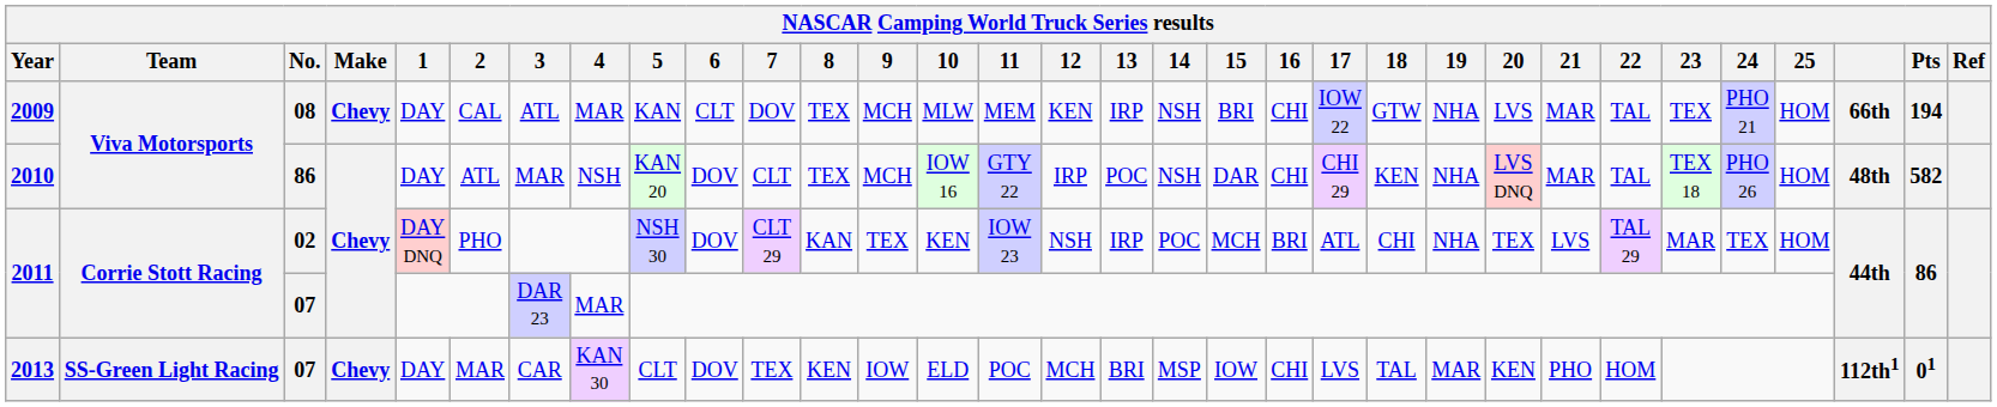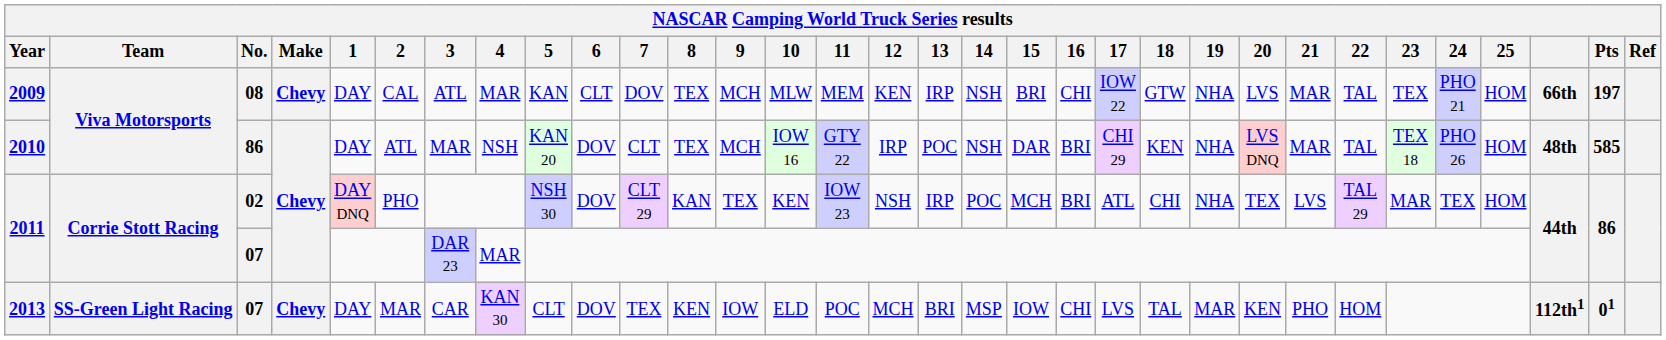2009 | Pts: 194 -> 197
2010 | 16: CHI -> BRI
2010 | Pts: 582 -> 585
